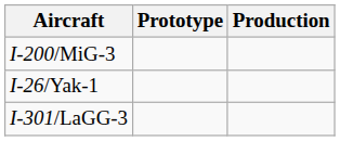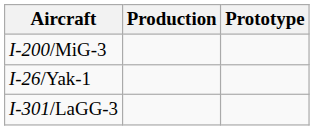columns swapped: Prototype <-> Production
